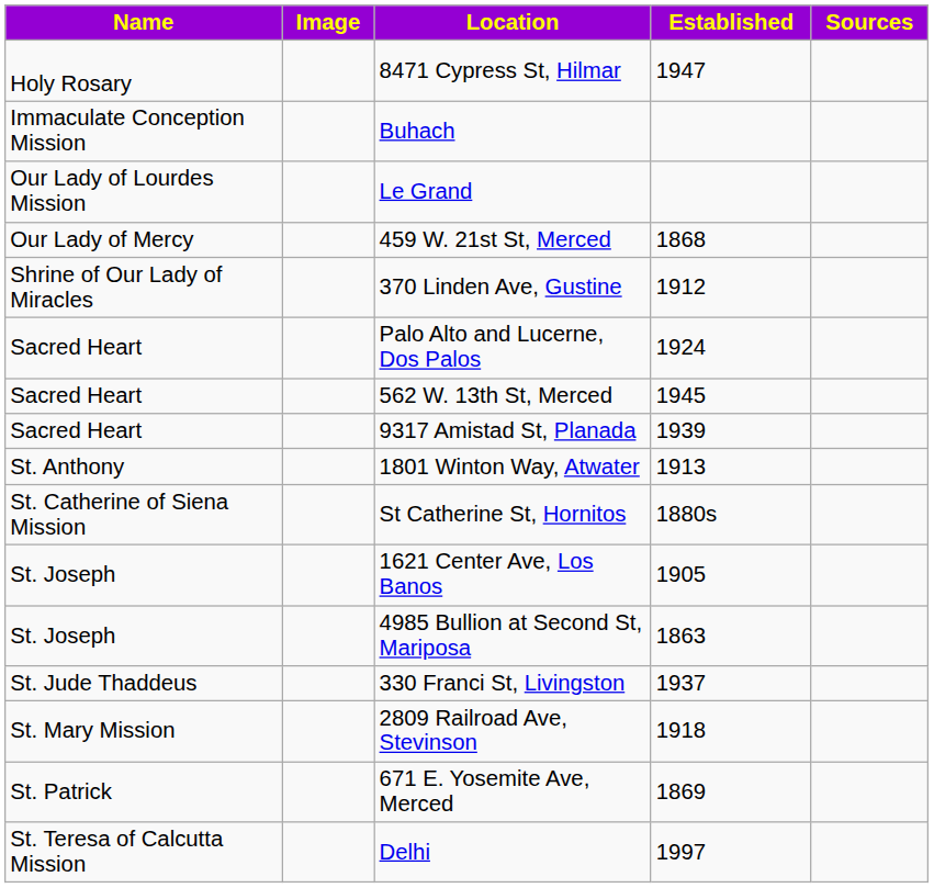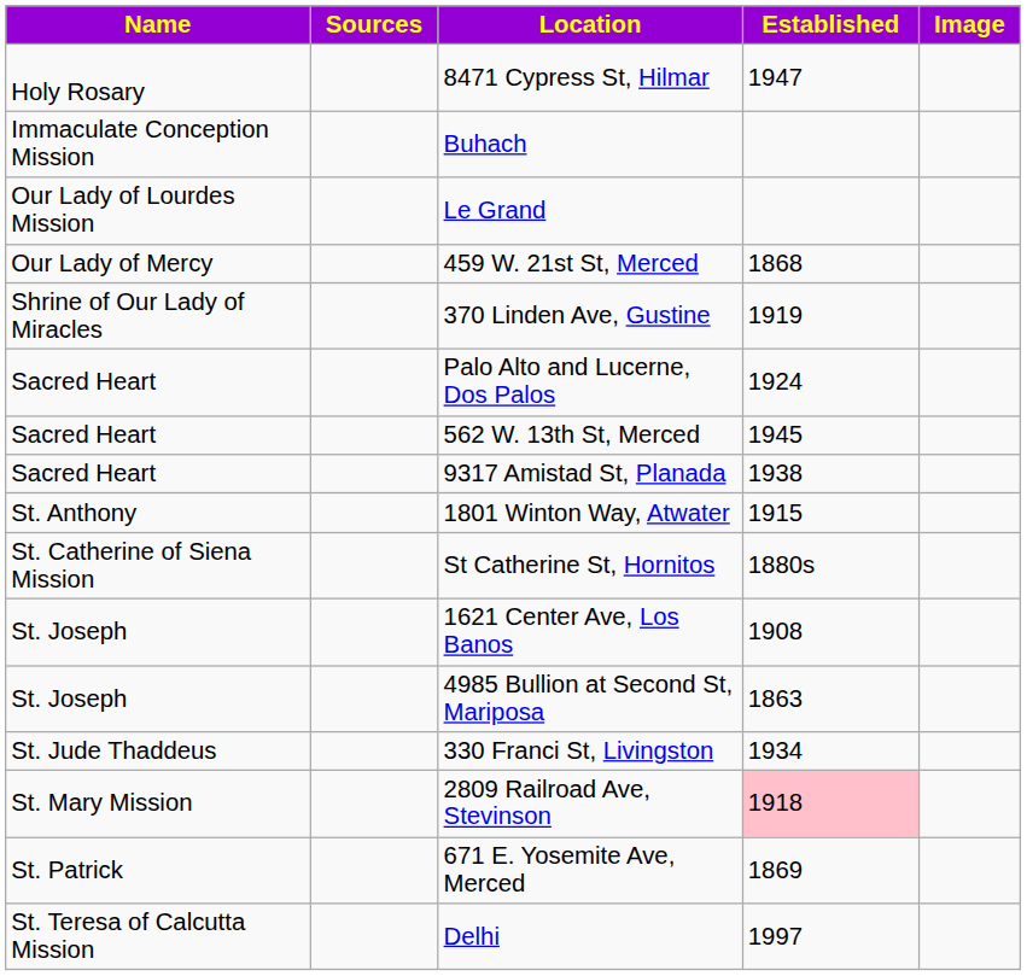columns swapped: Image <-> Sources
370 Linden Ave, Gustine | Established: 1912 -> 1919
9317 Amistad St, Planada | Established: 1939 -> 1938
1801 Winton Way, Atwater | Established: 1913 -> 1915
1621 Center Ave, Los Banos | Established: 1905 -> 1908
330 Franci St, Livingston | Established: 1937 -> 1934
2809 Railroad Ave, Stevinson | Established: no background -> pink background
